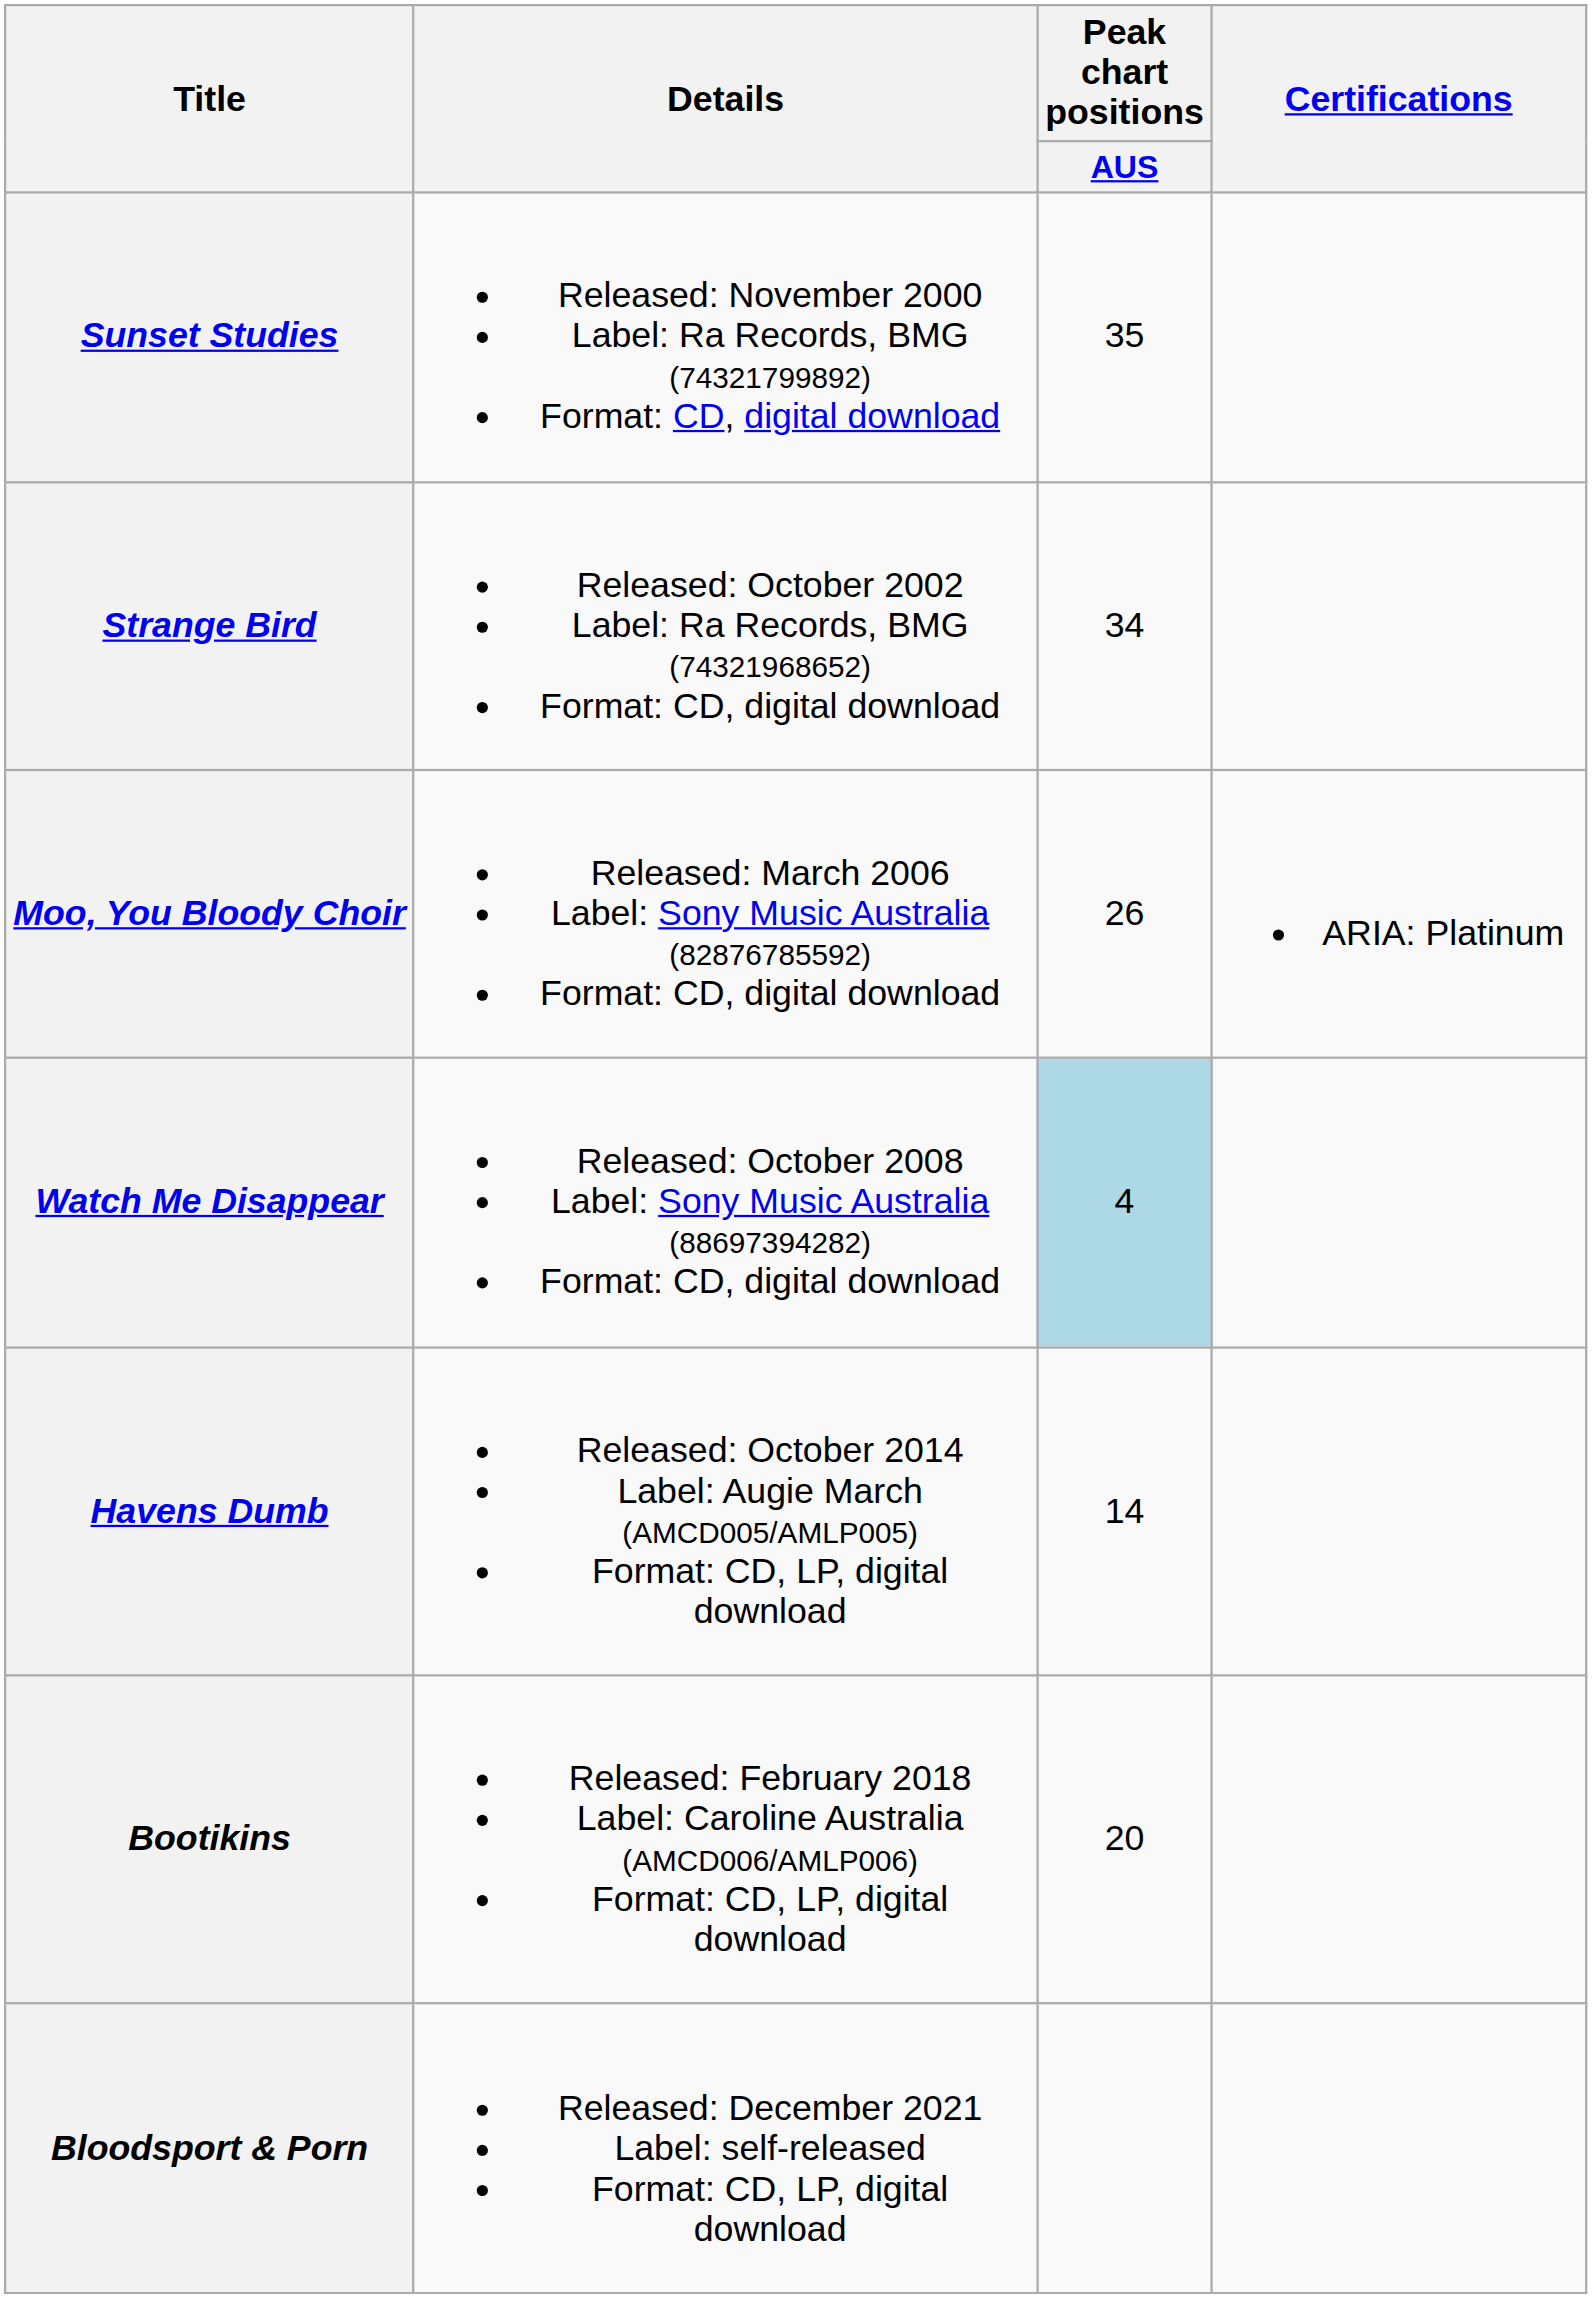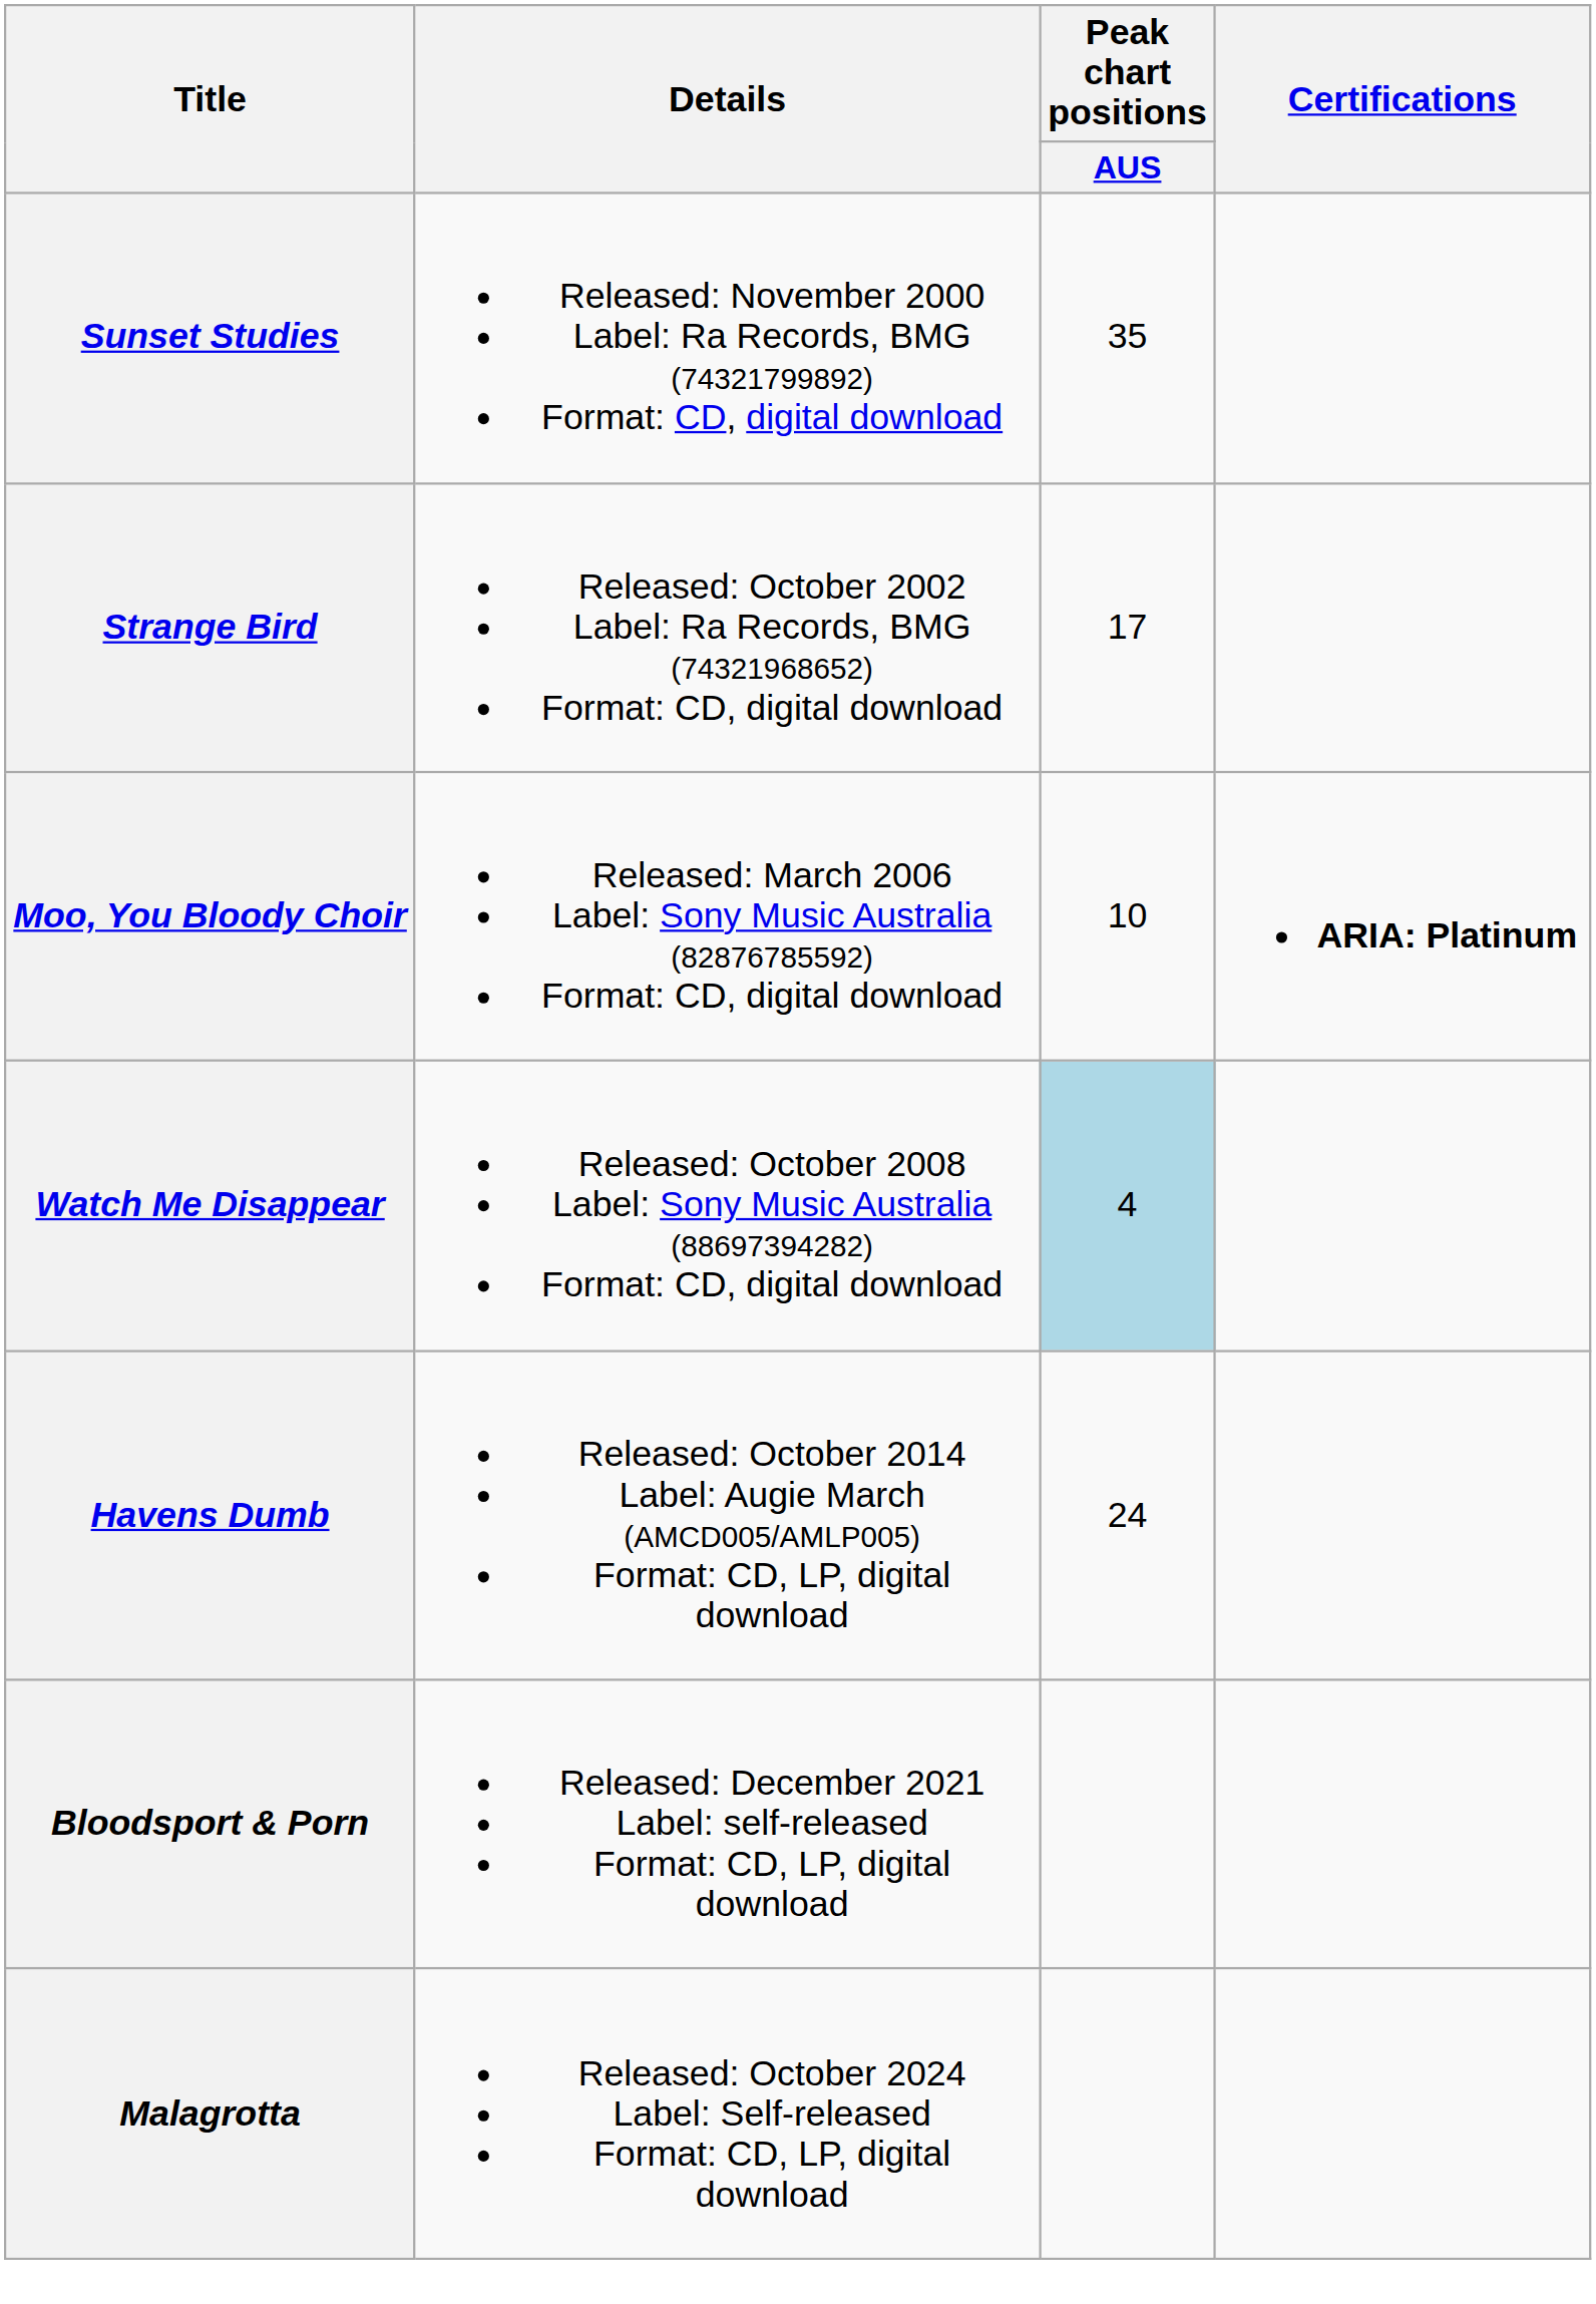Strange Bird | Peak chart positions / AUS: 34 -> 17
Moo, You Bloody Choir | Peak chart positions / AUS: 26 -> 10
Moo, You Bloody Choir | Certifications: normal -> bold
Havens Dumb | Peak chart positions / AUS: 14 -> 24
- row: Bootikins | Released: February 2018 Label: Caroline Australia (AMCD006/AMLP006) Format: CD, LP, digital download | 20
+ row: Malagrotta | Released: October 2024 Label: Self-released Format: CD, LP, digital download
